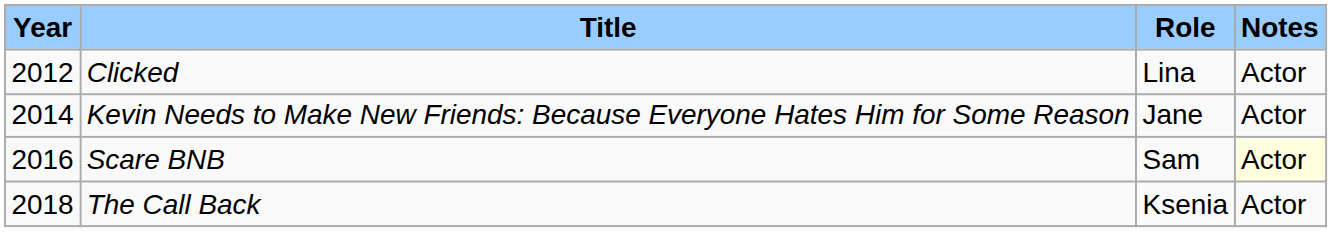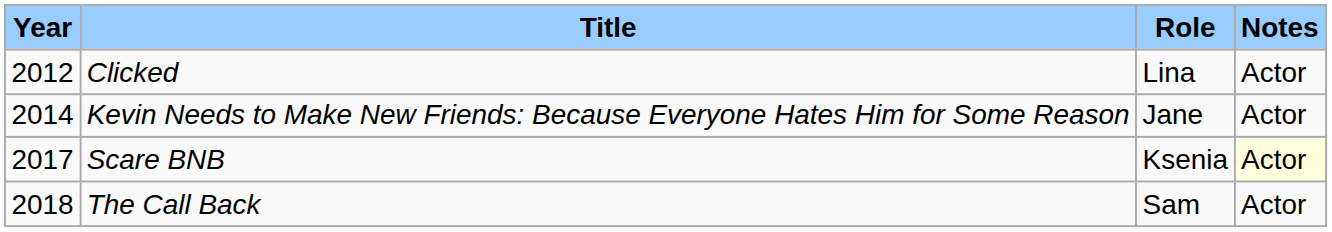Scare BNB | Year: 2016 -> 2017
Scare BNB | Role: Sam -> Ksenia
The Call Back | Role: Ksenia -> Sam
